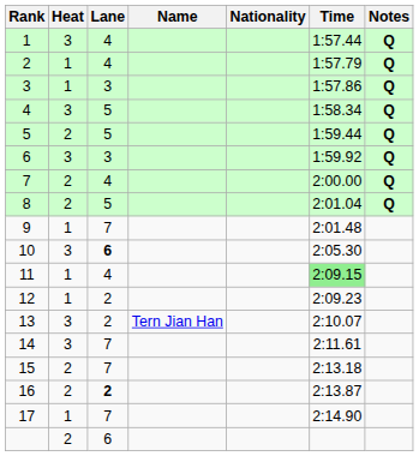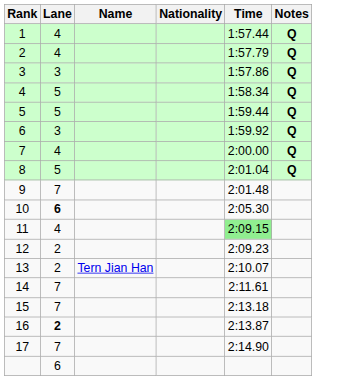- column: Heat | 3 | 1 | 1 | 3 | 2 | 3 | 2 | 2 | 1 | 3 | 1 | 1 | 3 | 3 | 2 | 2 | 1 | 2
